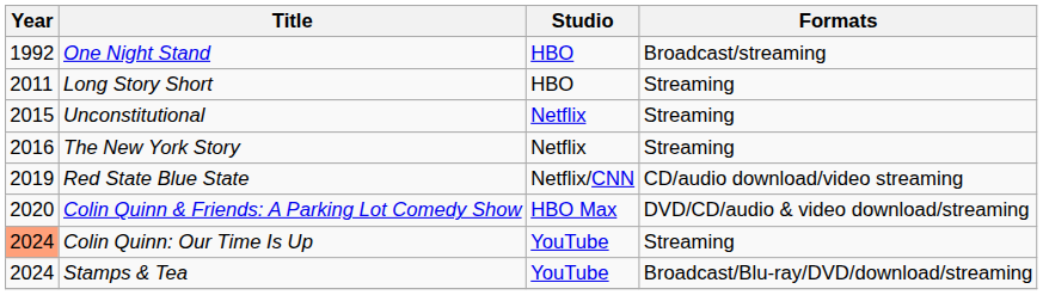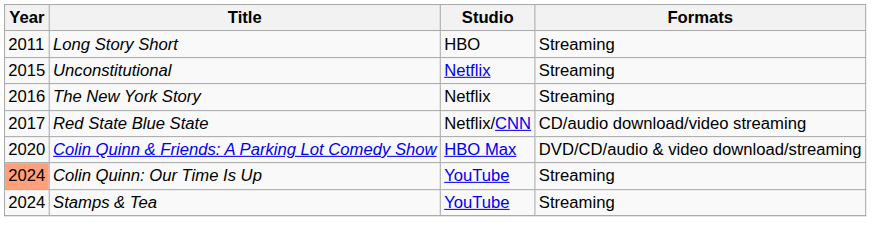- row: 1992 | One Night Stand | HBO | Broadcast/streaming
Red State Blue State | Year: 2019 -> 2017
Stamps & Tea | Formats: Broadcast/Blu-ray/DVD/download/streaming -> Streaming
